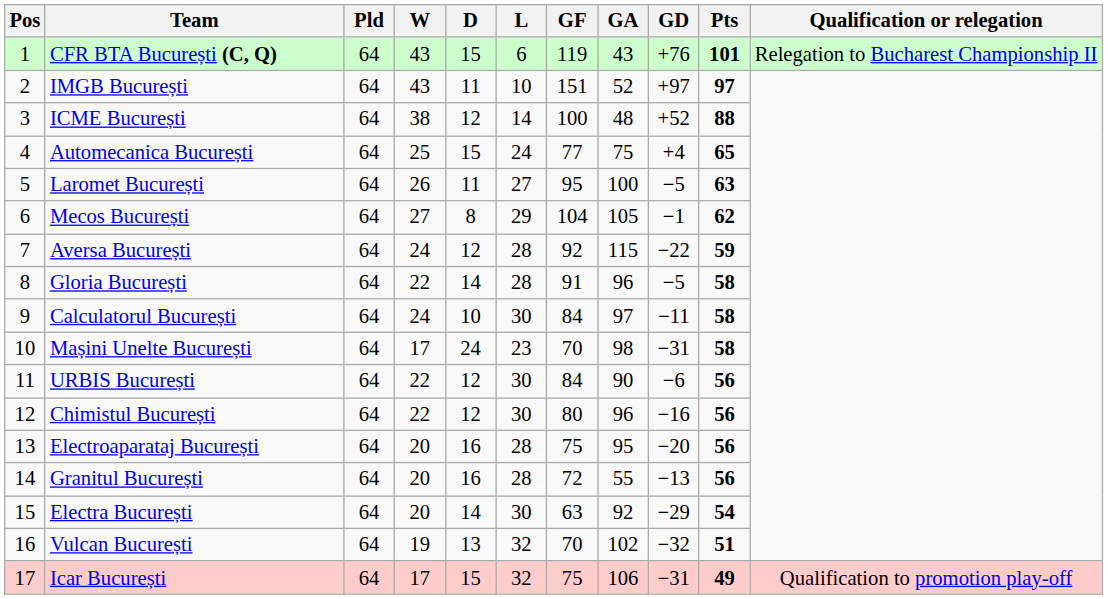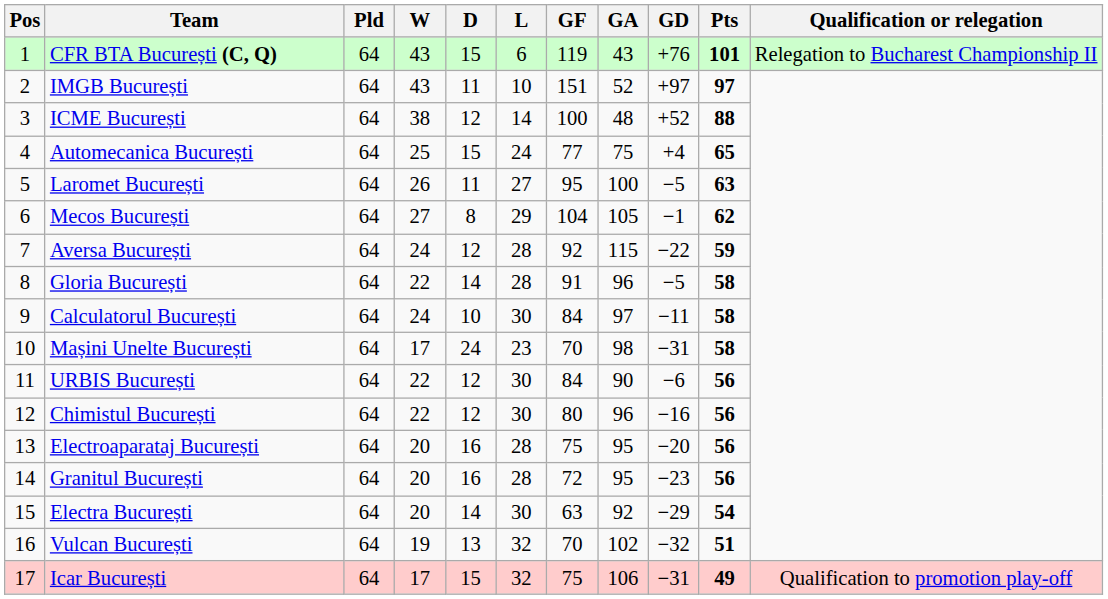Granitul București | GA: 55 -> 95
Granitul București | GD: −13 -> −23
